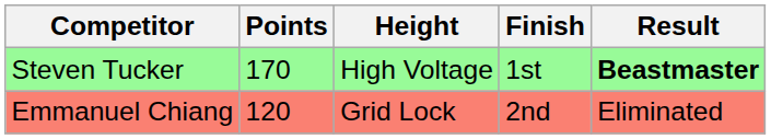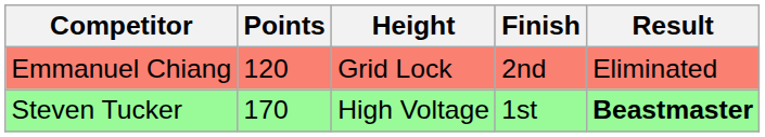rows swapped: Steven Tucker <-> Emmanuel Chiang
